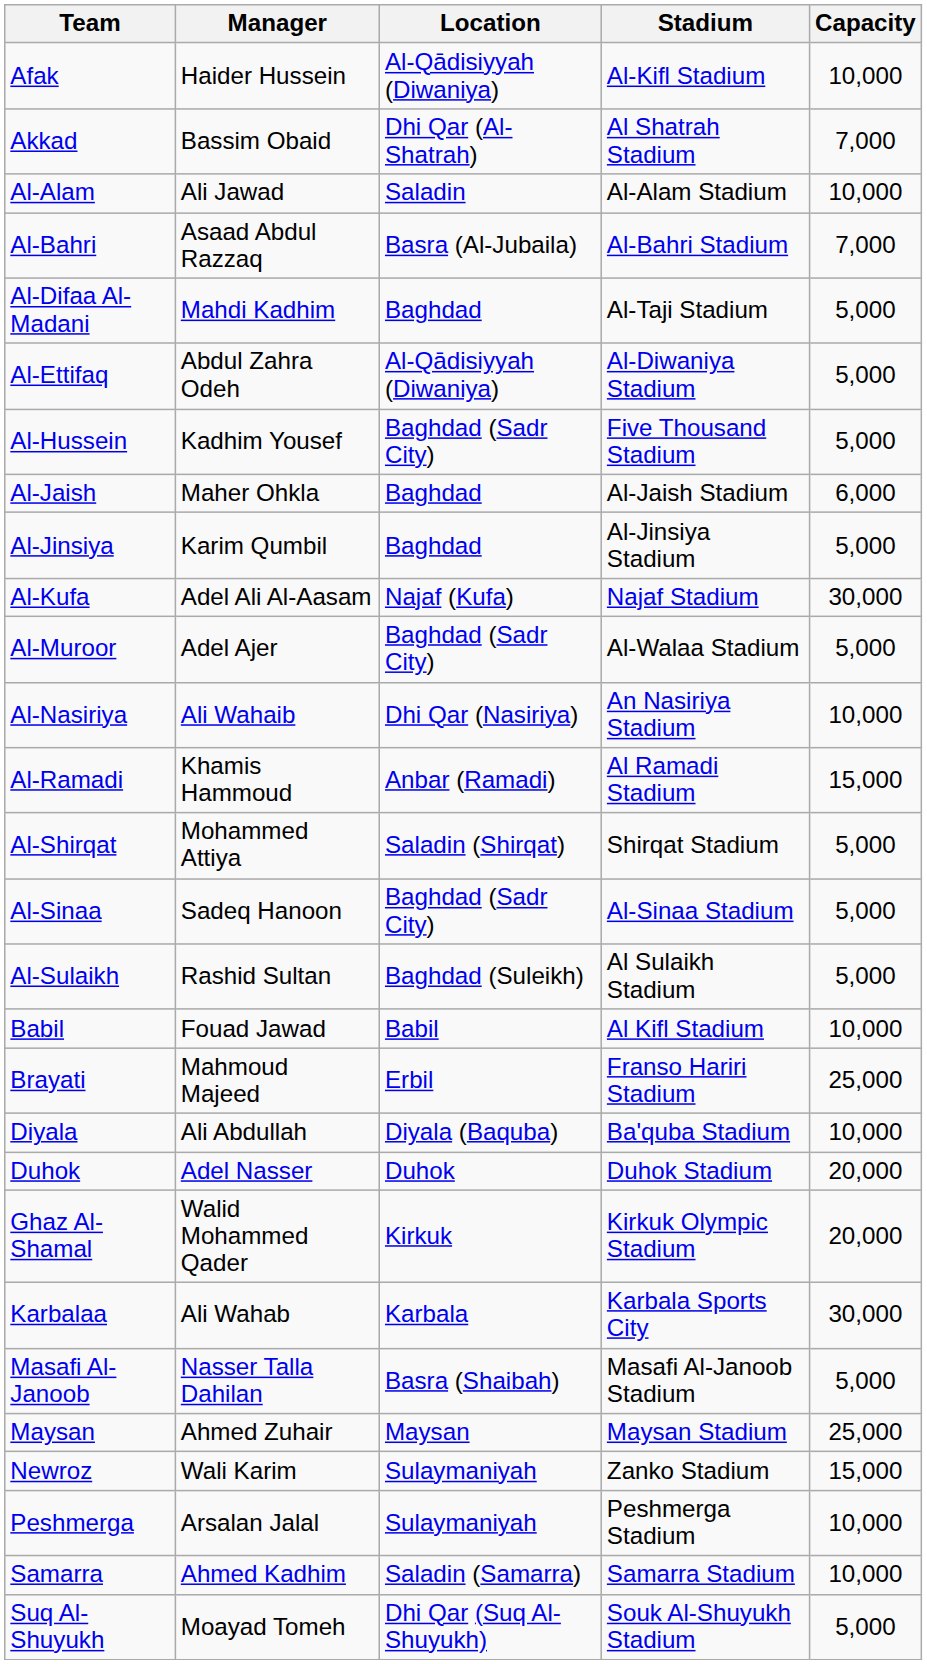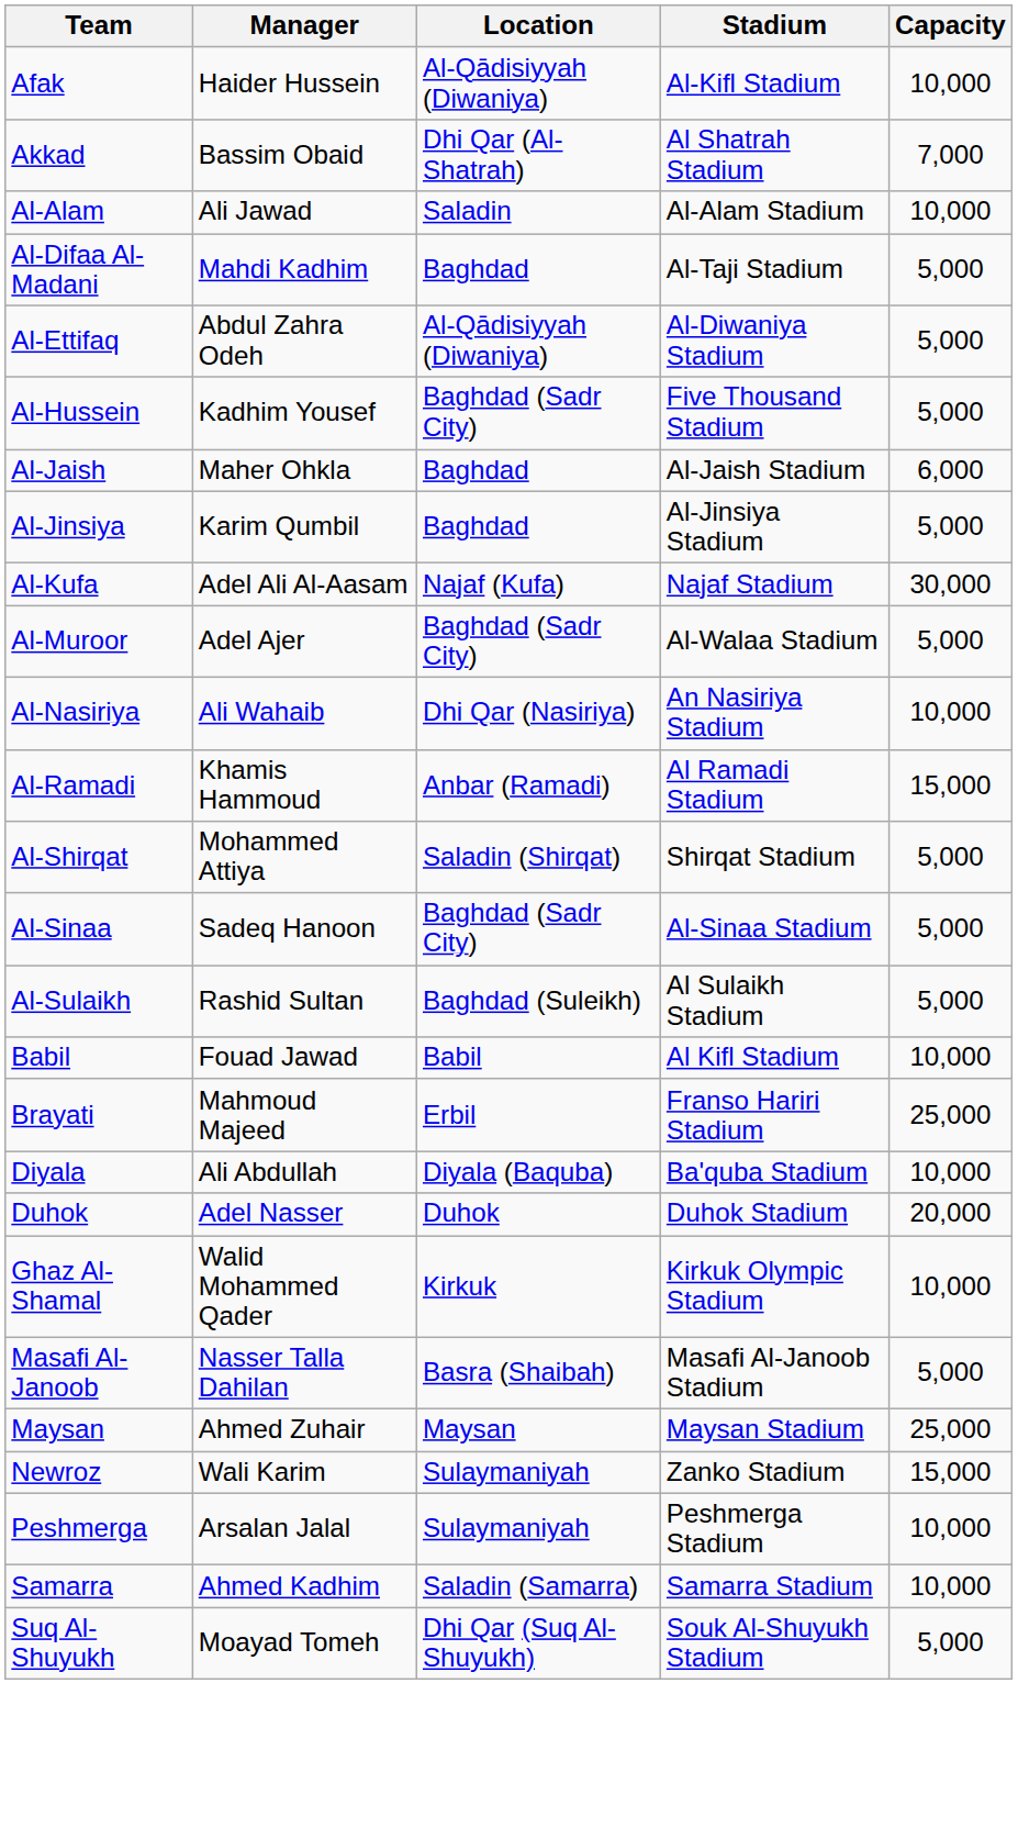- row: Al-Bahri | Asaad Abdul Razzaq | Basra (Al-Jubaila) | Al-Bahri Stadium | 7,000
Ghaz Al-Shamal | Capacity: 20,000 -> 10,000
- row: Karbalaa | Ali Wahab | Karbala | Karbala Sports City | 30,000
